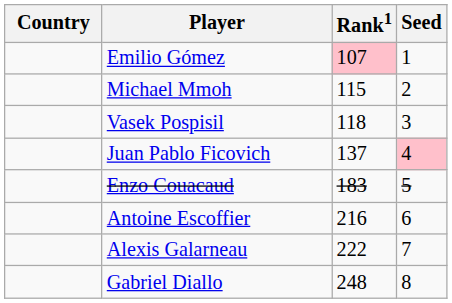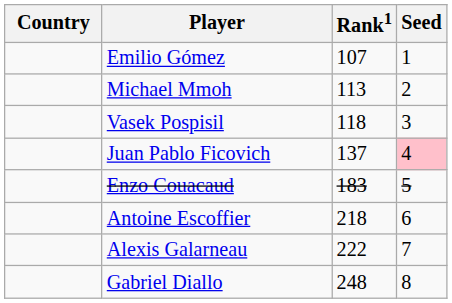Emilio Gómez | Rank1: pink background -> no background
Michael Mmoh | Rank1: 115 -> 113
Antoine Escoffier | Rank1: 216 -> 218
